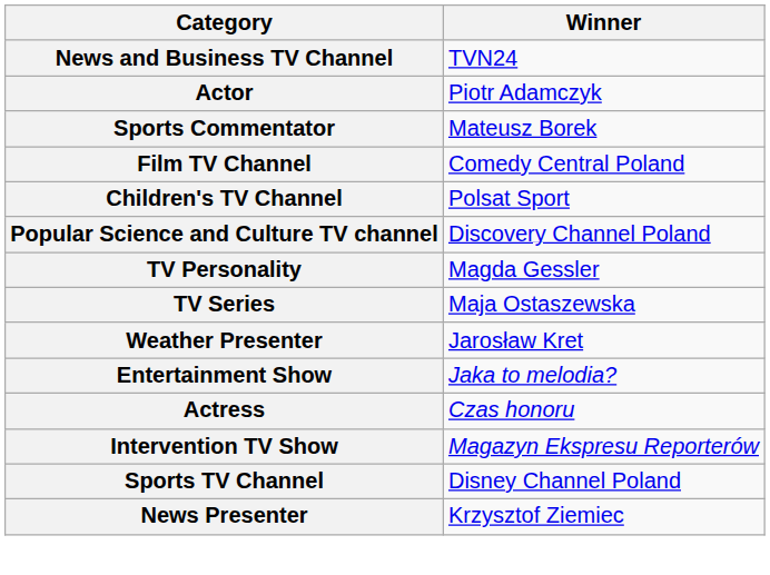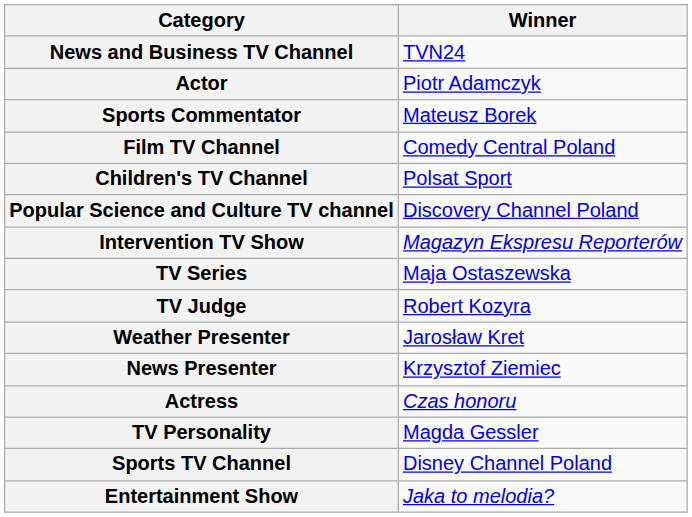rows swapped: TV Personality <-> Intervention TV Show
+ row: TV Judge | Robert Kozyra
rows swapped: Entertainment Show <-> News Presenter
